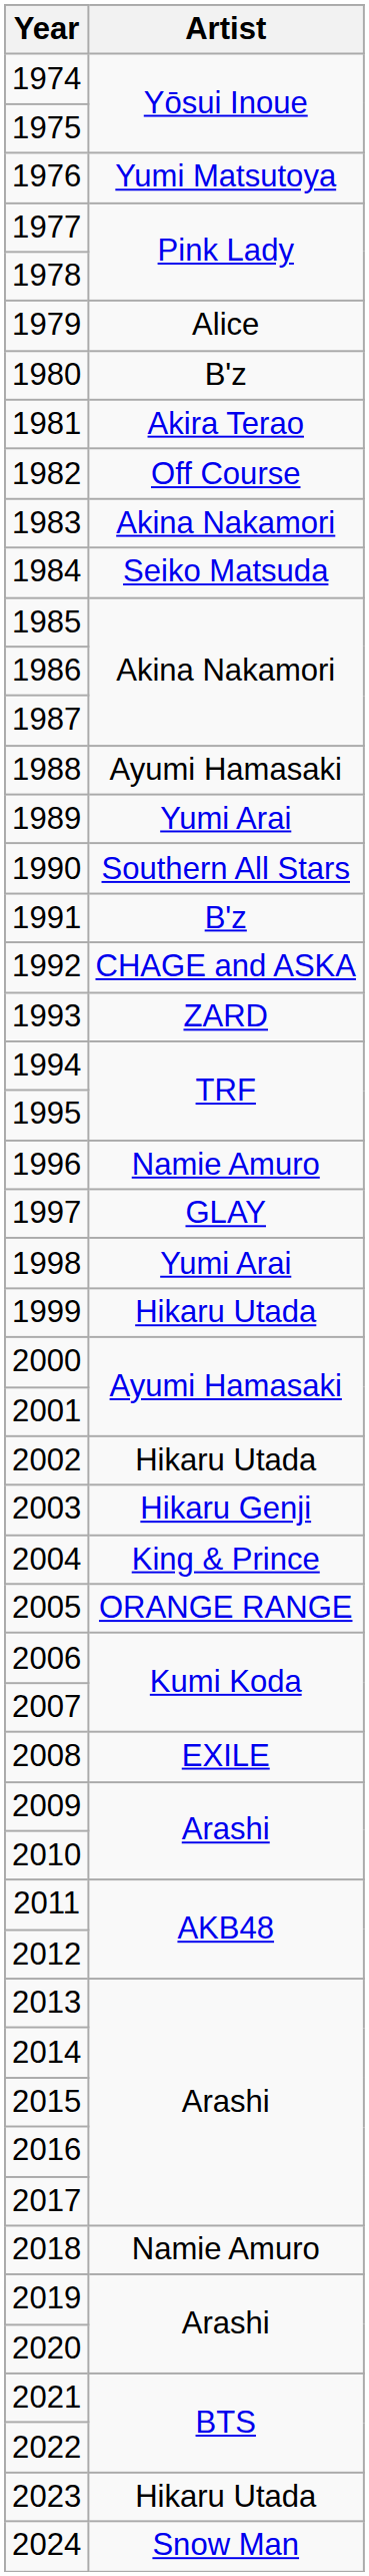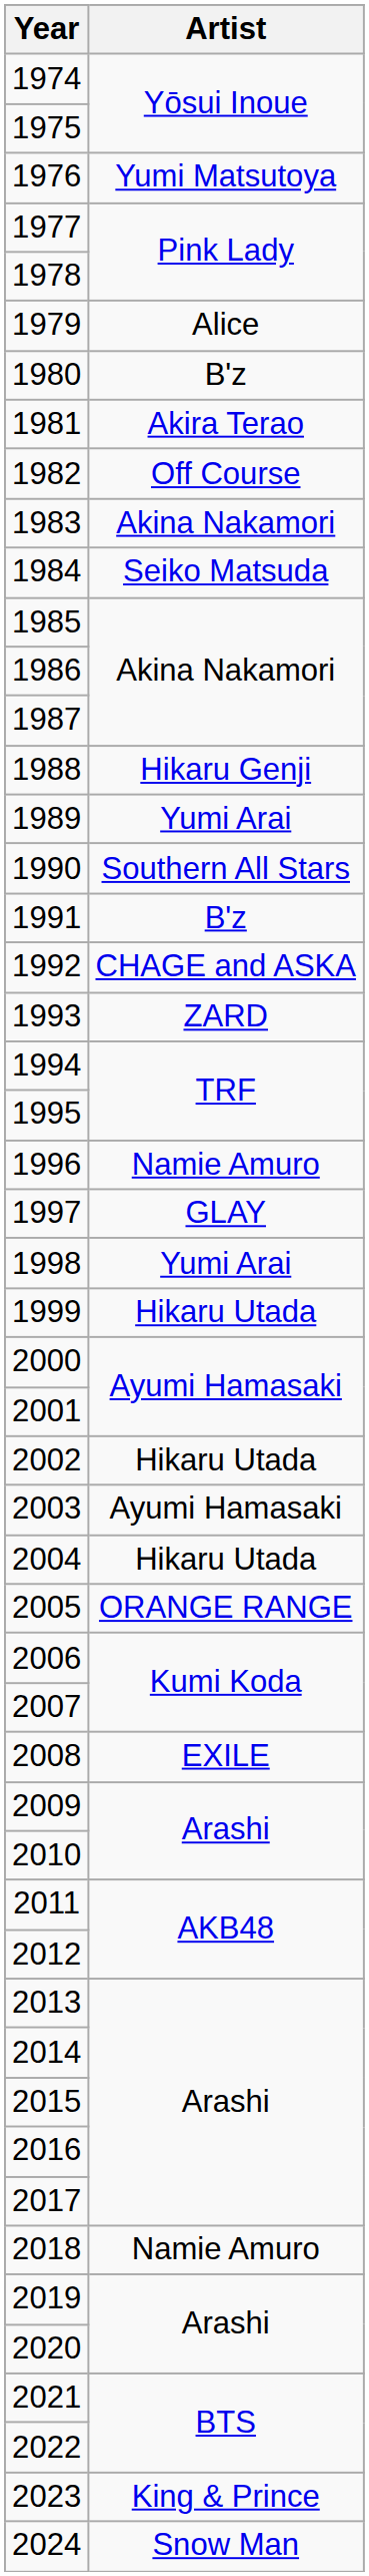1988 | Artist: Ayumi Hamasaki -> Hikaru Genji
2003 | Artist: Hikaru Genji -> Ayumi Hamasaki
2004 | Artist: King & Prince -> Hikaru Utada
2023 | Artist: Hikaru Utada -> King & Prince
